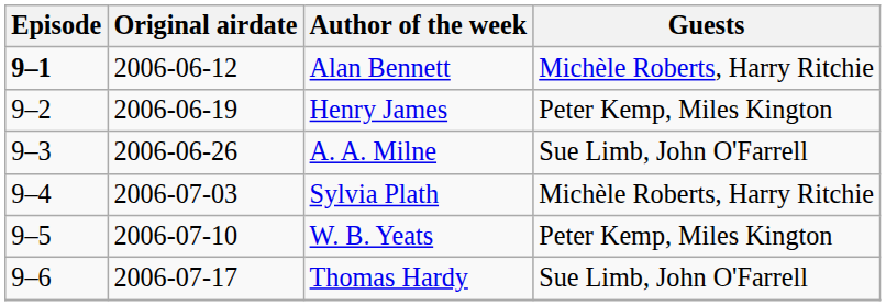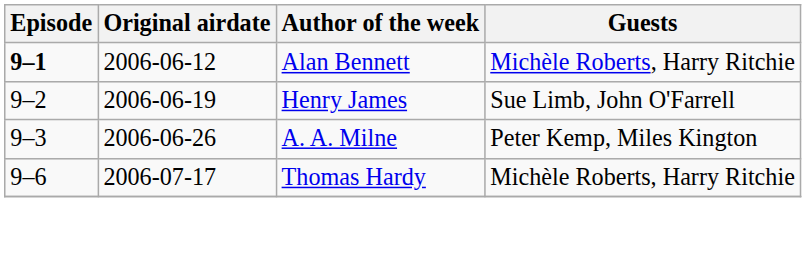Henry James | Guests: Peter Kemp, Miles Kington -> Sue Limb, John O'Farrell
A. A. Milne | Guests: Sue Limb, John O'Farrell -> Peter Kemp, Miles Kington
- row: 9–4 | 2006-07-03 | Sylvia Plath | Michèle Roberts, Harry Ritchie
- row: 9–5 | 2006-07-10 | W. B. Yeats | Peter Kemp, Miles Kington
Thomas Hardy | Guests: Sue Limb, John O'Farrell -> Michèle Roberts, Harry Ritchie
